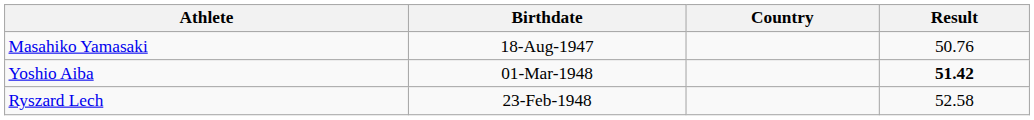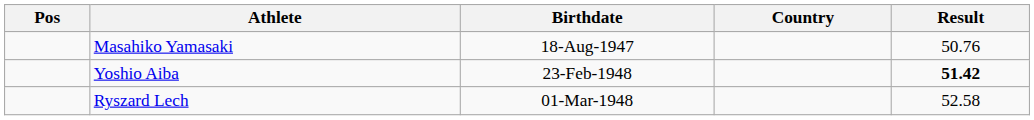+ column: Pos
Yoshio Aiba | Birthdate: 01-Mar-1948 -> 23-Feb-1948
Ryszard Lech | Birthdate: 23-Feb-1948 -> 01-Mar-1948
